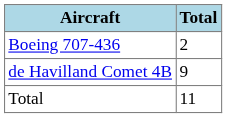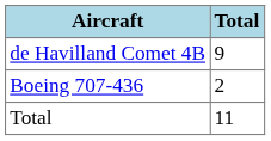rows swapped: Boeing 707-436 <-> de Havilland Comet 4B
